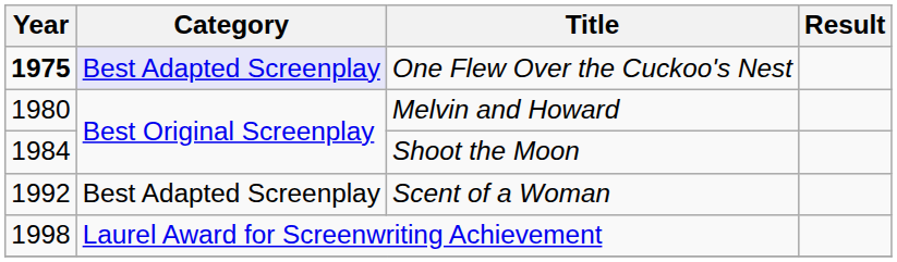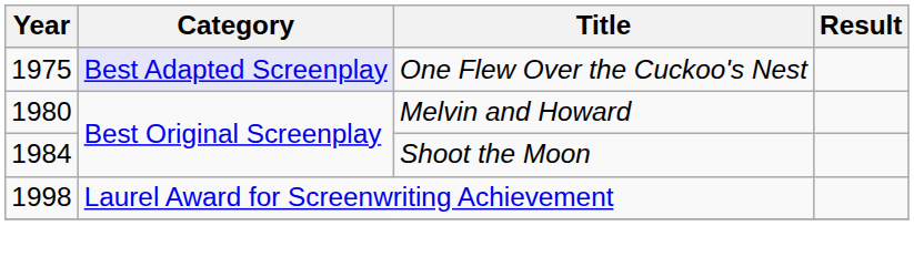One Flew Over the Cuckoo's Nest | Year: bold -> normal
- row: 1992 | Best Adapted Screenplay | Scent of a Woman
